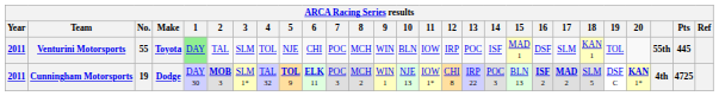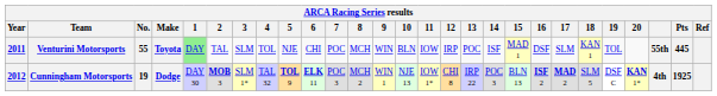Cunningham Motorsports | Year: 2011 -> 2012
Cunningham Motorsports | Pts: 4725 -> 1925
